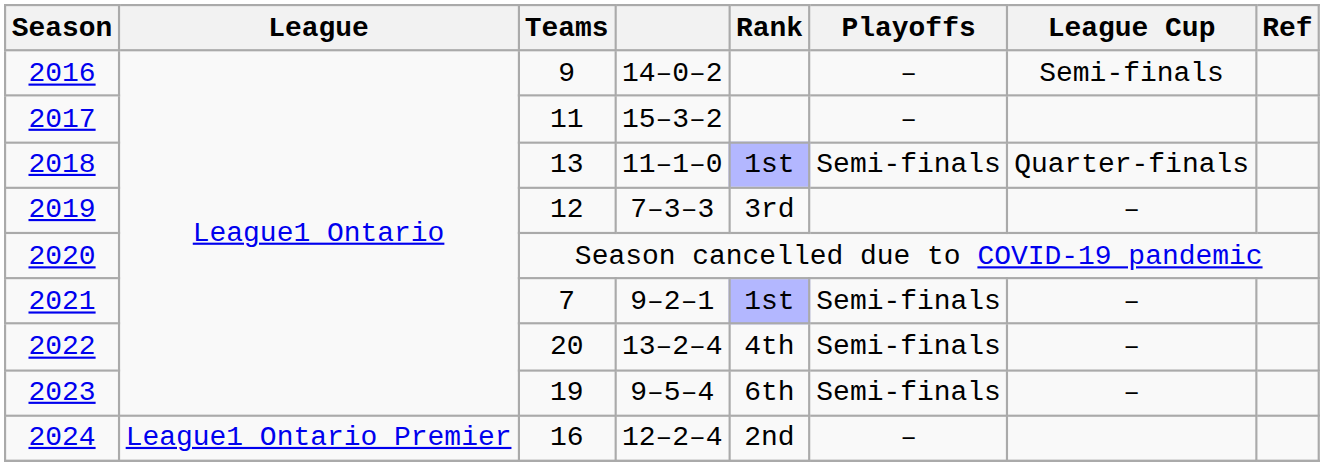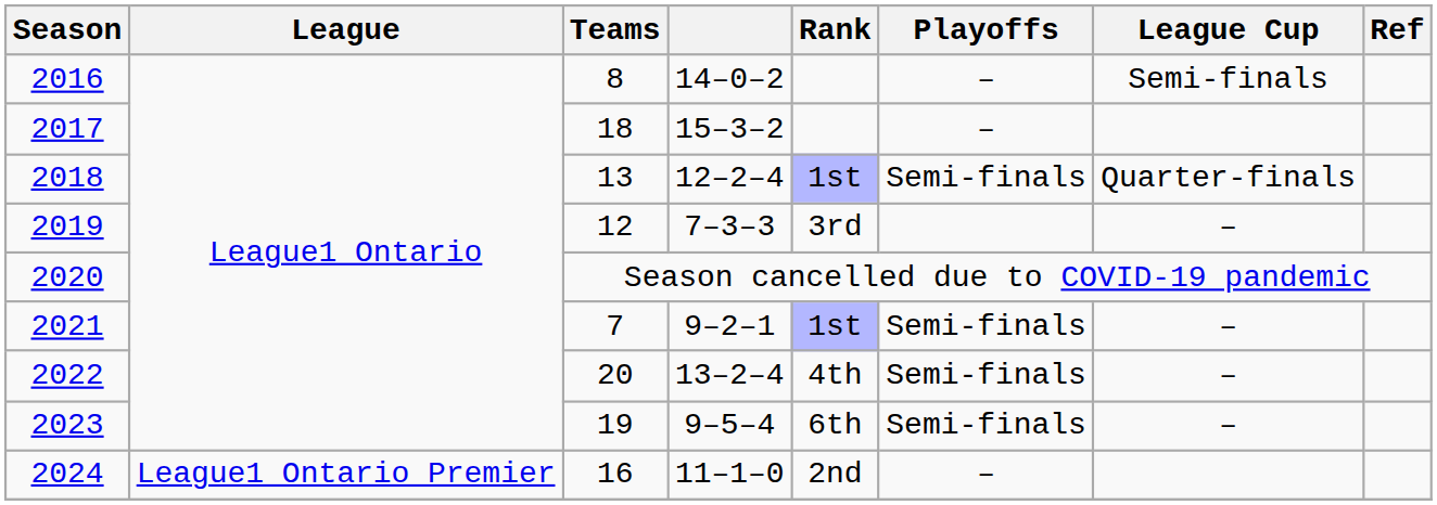2016 | Teams: 9 -> 8
2017 | Teams: 11 -> 18
2018 | column 4: 11–1–0 -> 12–2–4
2024 | column 4: 12–2–4 -> 11–1–0
